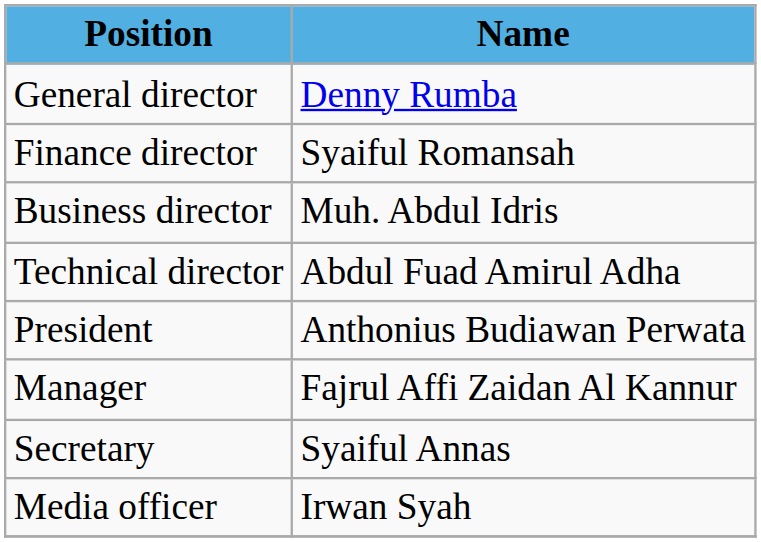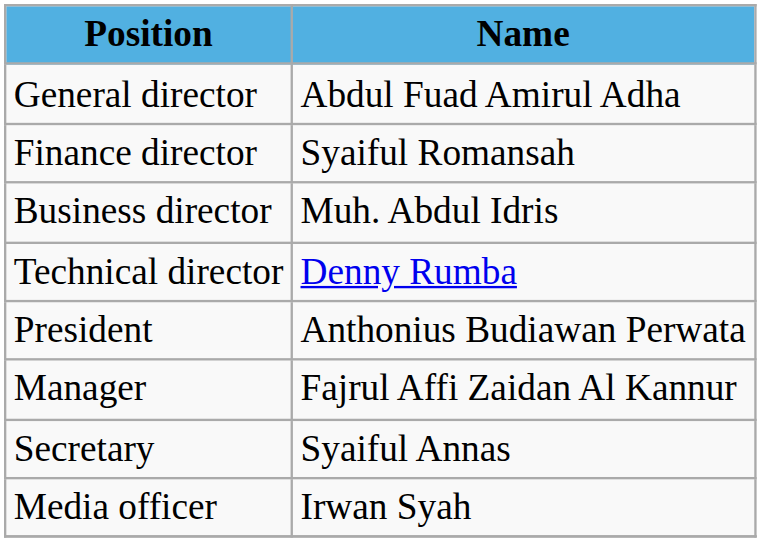General director | Name: Denny Rumba -> Abdul Fuad Amirul Adha
Technical director | Name: Abdul Fuad Amirul Adha -> Denny Rumba
